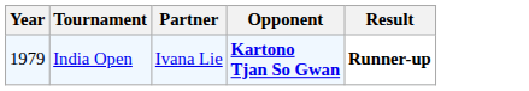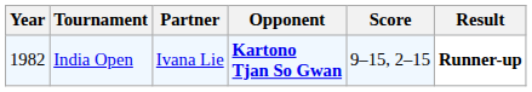+ column: Score | 9–15, 2–15
India Open | Year: 1979 -> 1982
